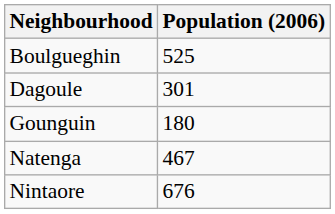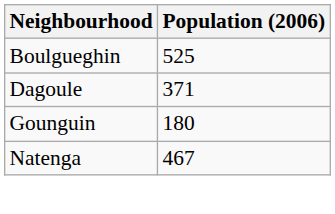Dagoule | Population (2006): 301 -> 371
- row: Nintaore | 676
